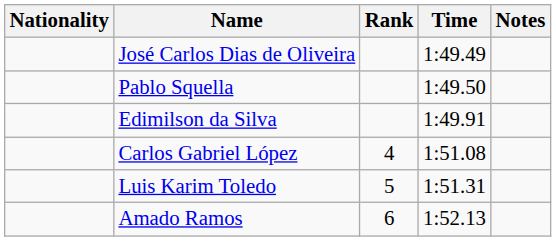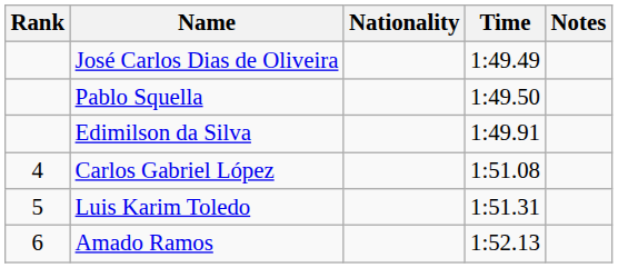columns swapped: Rank <-> Nationality
